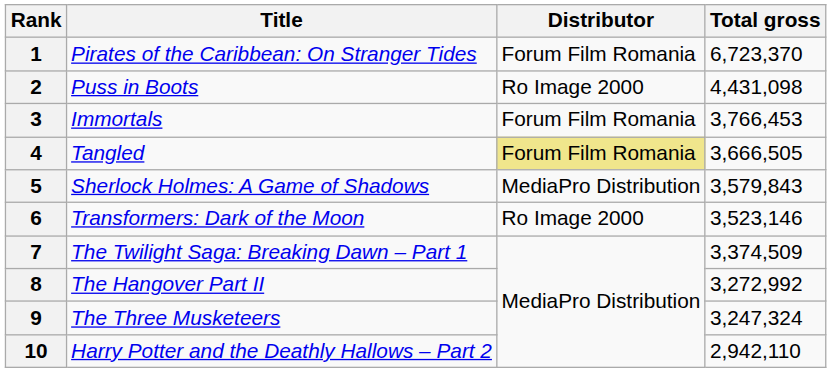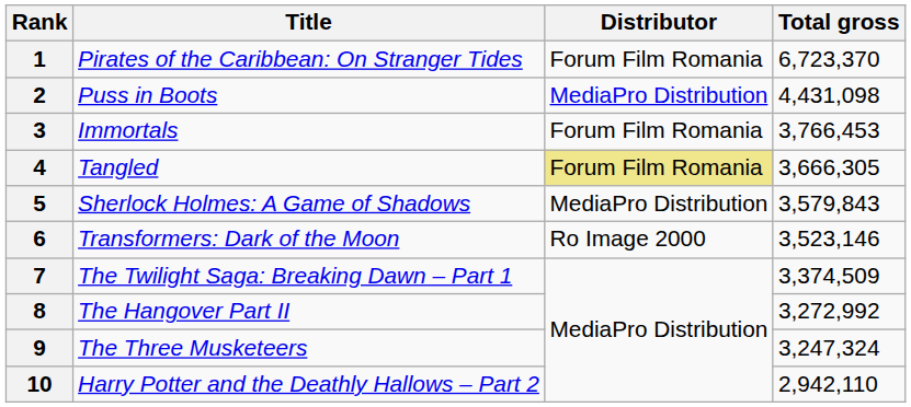2 | Distributor: Ro Image 2000 -> MediaPro Distribution
4 | Total gross: 3,666,505 -> 3,666,305
